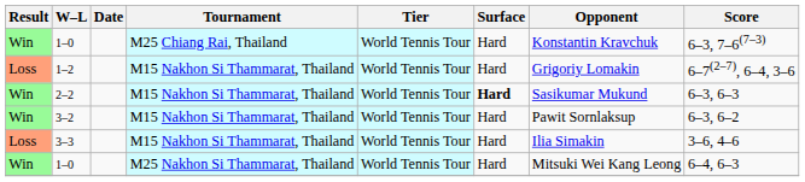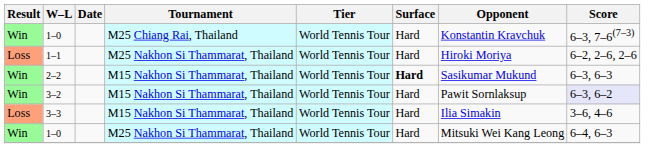+ row: Loss | 1–1 | M25 Nakhon Si Thammarat, Thailand | World Tennis Tour | Hard | Hiroki Moriya | 6–2, 2–6, 2–6
- row: Loss | 1–2 | M15 Nakhon Si Thammarat, Thailand | World Tennis Tour | Hard | Grigoriy Lomakin | 6–7(2–7), 6–4, 3–6
3–2 | Score: no background -> lavender background
